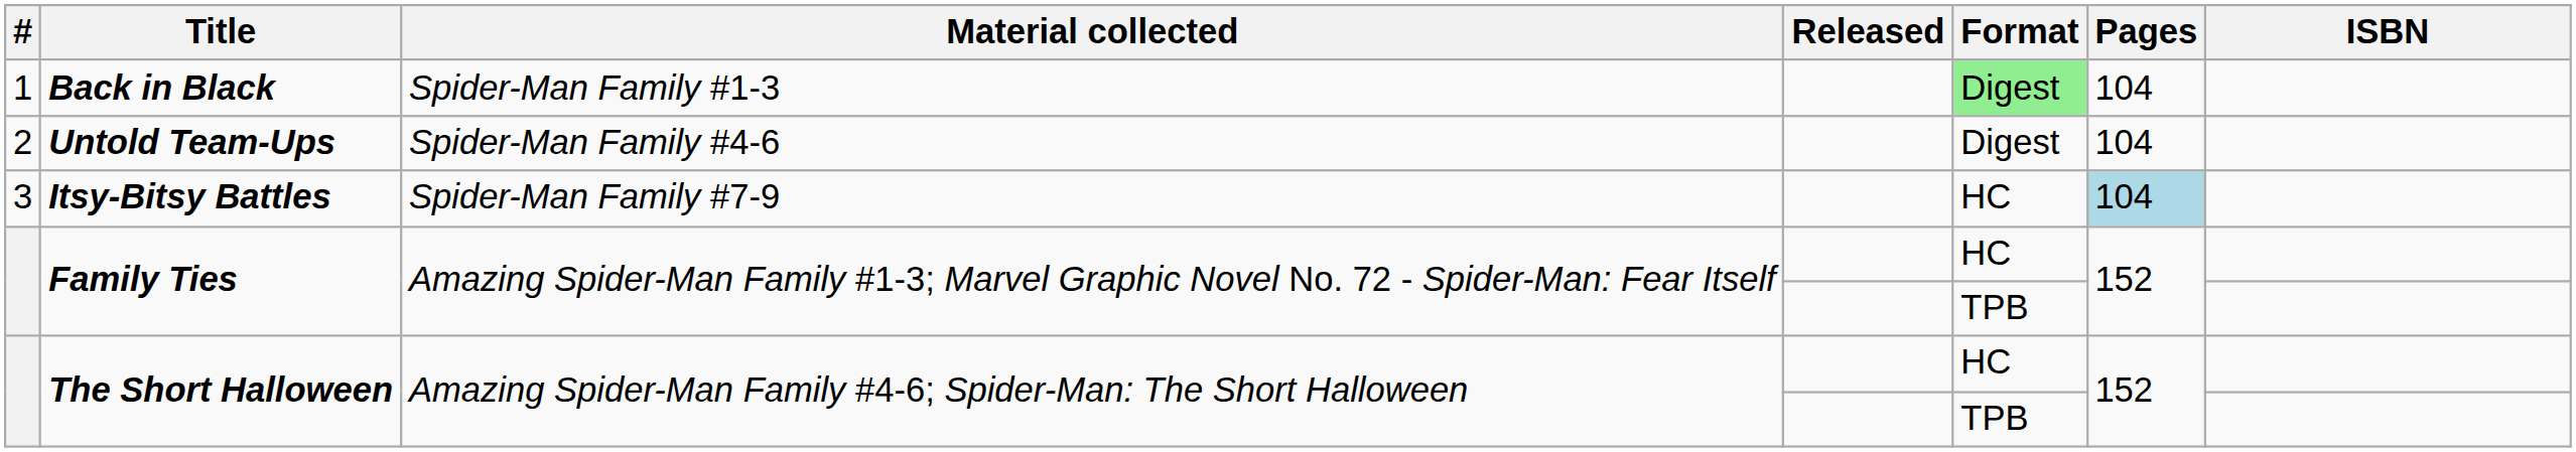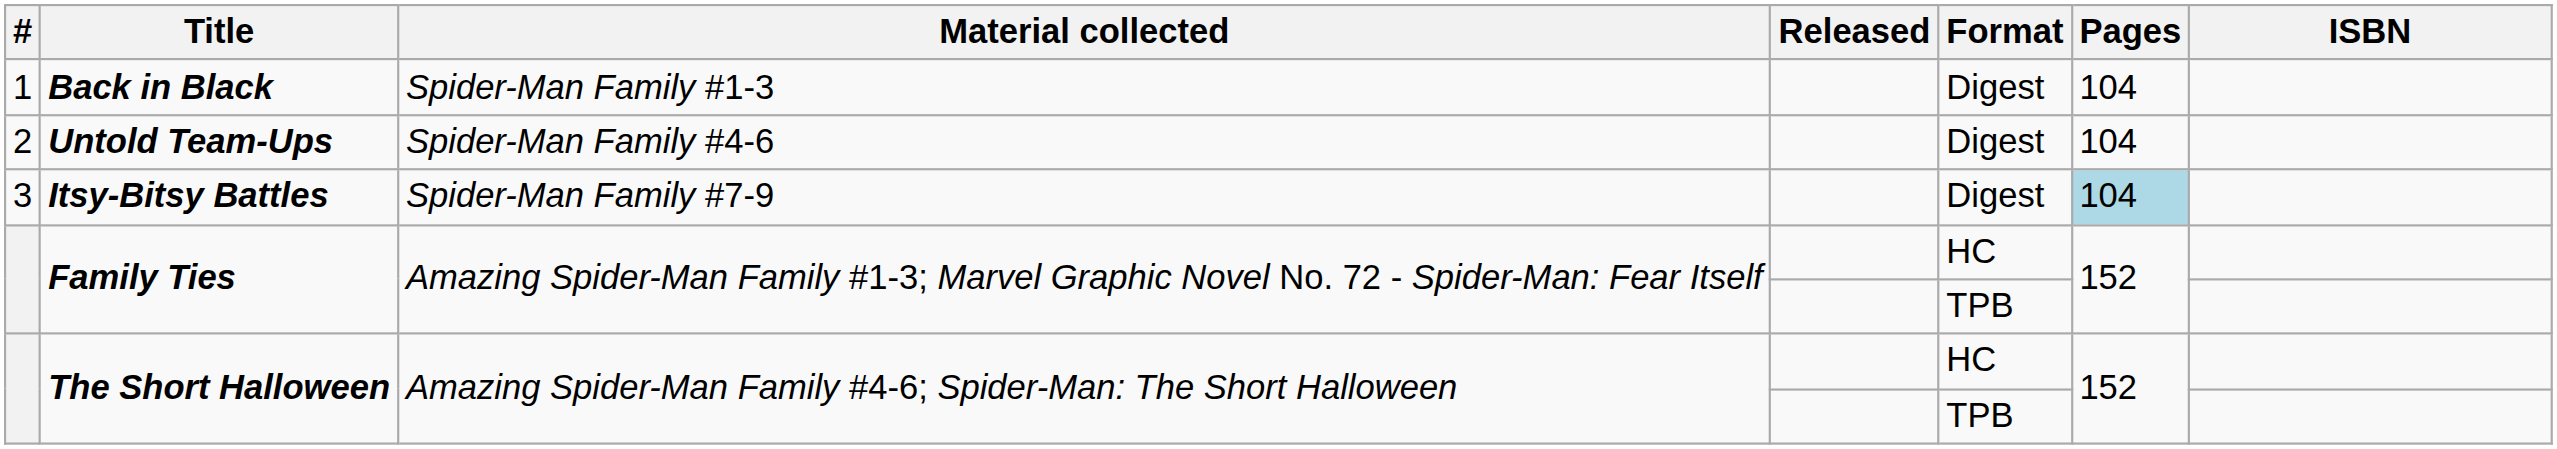Back in Black | Format: lightgreen background -> no background
Itsy-Bitsy Battles | Format: HC -> Digest
